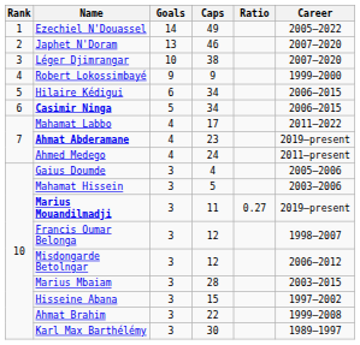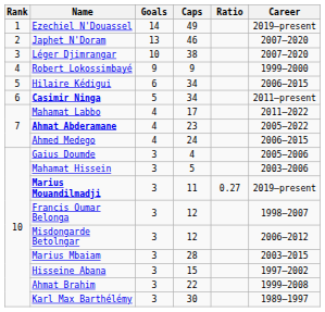Ezechiel N'Douassel | Career: 2005–2022 -> 2019–present
Casimir Ninga | Career: 2006–2015 -> 2011–present
Ahmat Abderamane | Career: 2019–present -> 2005–2022
Ahmed Medego | Career: 2011–present -> 2006–2015
